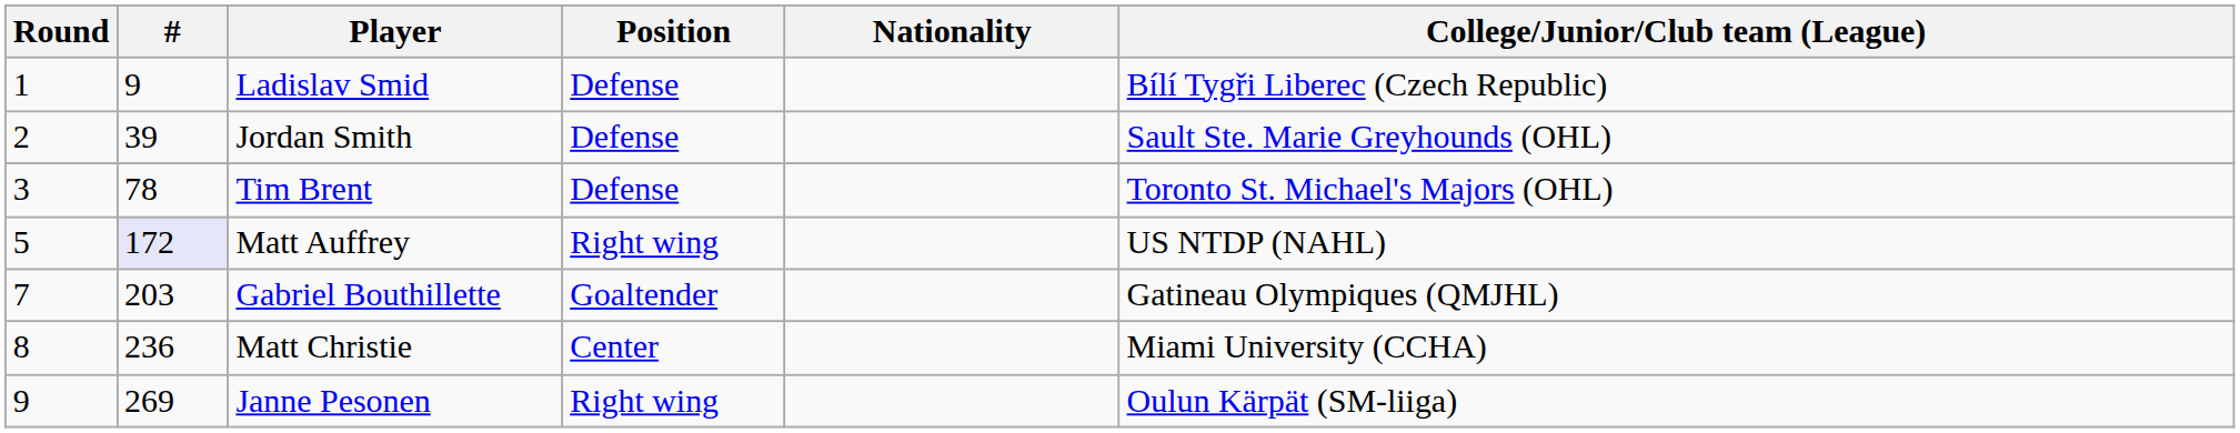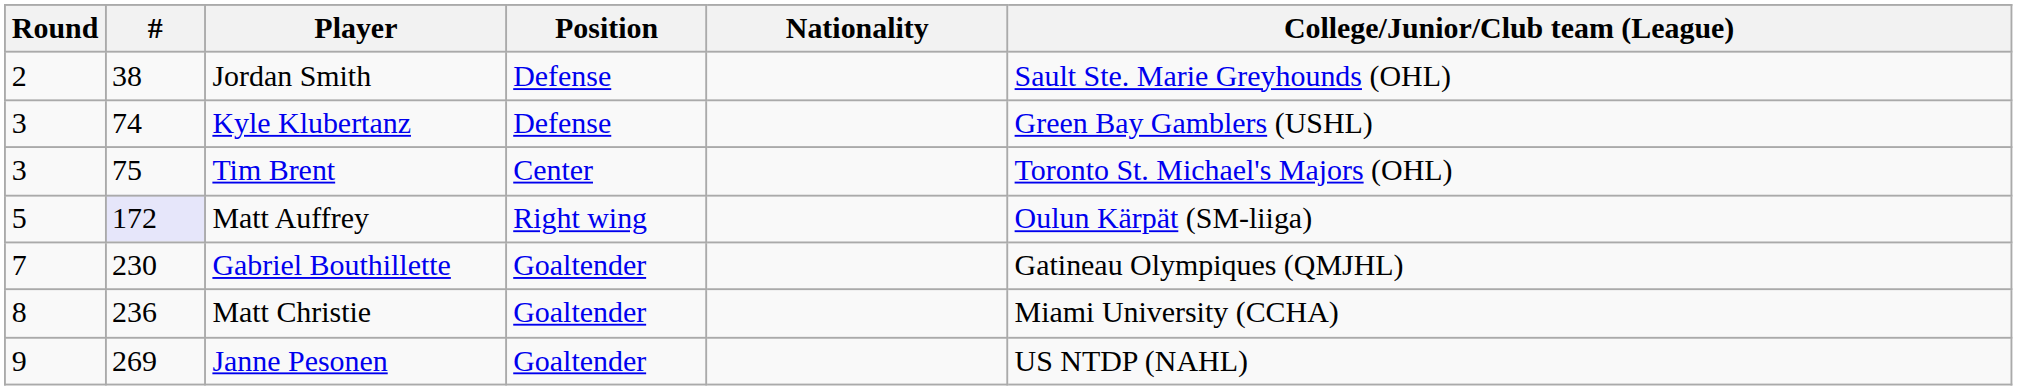- row: 1 | 9 | Ladislav Smid | Defense | Bílí Tygři Liberec (Czech Republic)
Jordan Smith | #: 39 -> 38
+ row: 3 | 74 | Kyle Klubertanz | Defense | Green Bay Gamblers (USHL)
Tim Brent | #: 78 -> 75
Tim Brent | Position: Defense -> Center
Matt Auffrey | College/Junior/Club team (League): US NTDP (NAHL) -> Oulun Kärpät (SM-liiga)
Gabriel Bouthillette | #: 203 -> 230
Matt Christie | Position: Center -> Goaltender
Janne Pesonen | Position: Right wing -> Goaltender
Janne Pesonen | College/Junior/Club team (League): Oulun Kärpät (SM-liiga) -> US NTDP (NAHL)
